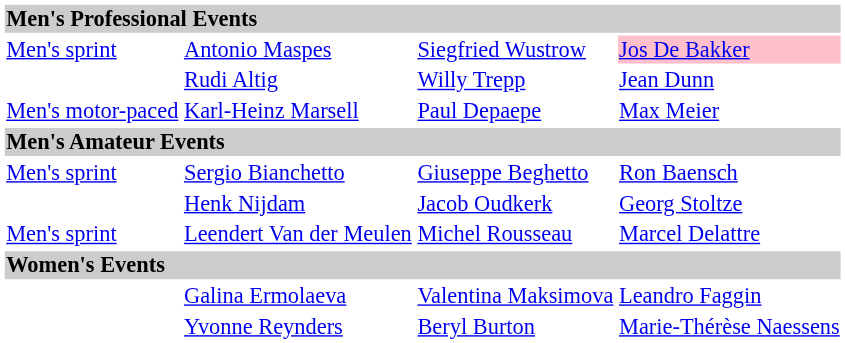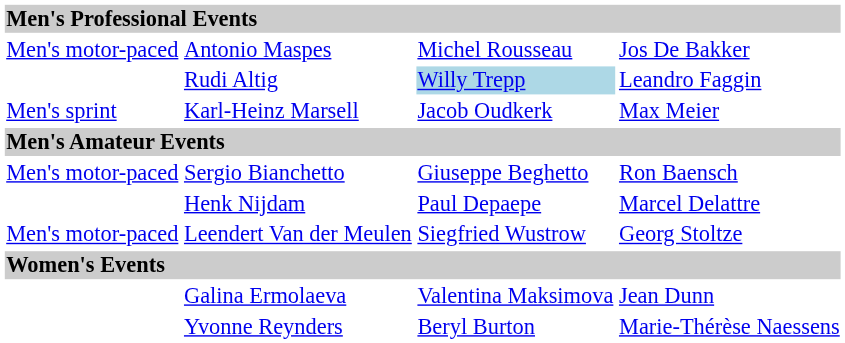Antonio Maspes | column 1: Men's sprint -> Men's motor-paced
Antonio Maspes | column 3: Siegfried Wustrow -> Michel Rousseau
Antonio Maspes | column 4: pink background -> no background
Rudi Altig | column 3: no background -> lightblue background
Rudi Altig | column 4: Jean Dunn -> Leandro Faggin
Karl-Heinz Marsell | column 1: Men's motor-paced -> Men's sprint
Karl-Heinz Marsell | column 3: Paul Depaepe -> Jacob Oudkerk
Sergio Bianchetto | column 1: Men's sprint -> Men's motor-paced
Henk Nijdam | column 3: Jacob Oudkerk -> Paul Depaepe
Henk Nijdam | column 4: Georg Stoltze -> Marcel Delattre
Leendert Van der Meulen | column 1: Men's sprint -> Men's motor-paced
Leendert Van der Meulen | column 3: Michel Rousseau -> Siegfried Wustrow
Leendert Van der Meulen | column 4: Marcel Delattre -> Georg Stoltze
Galina Ermolaeva | column 4: Leandro Faggin -> Jean Dunn
